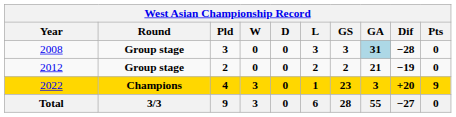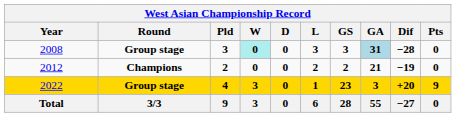2008 | W: no background -> paleturquoise background
2012 | Round: Group stage -> Champions
2022 | Round: Champions -> Group stage
